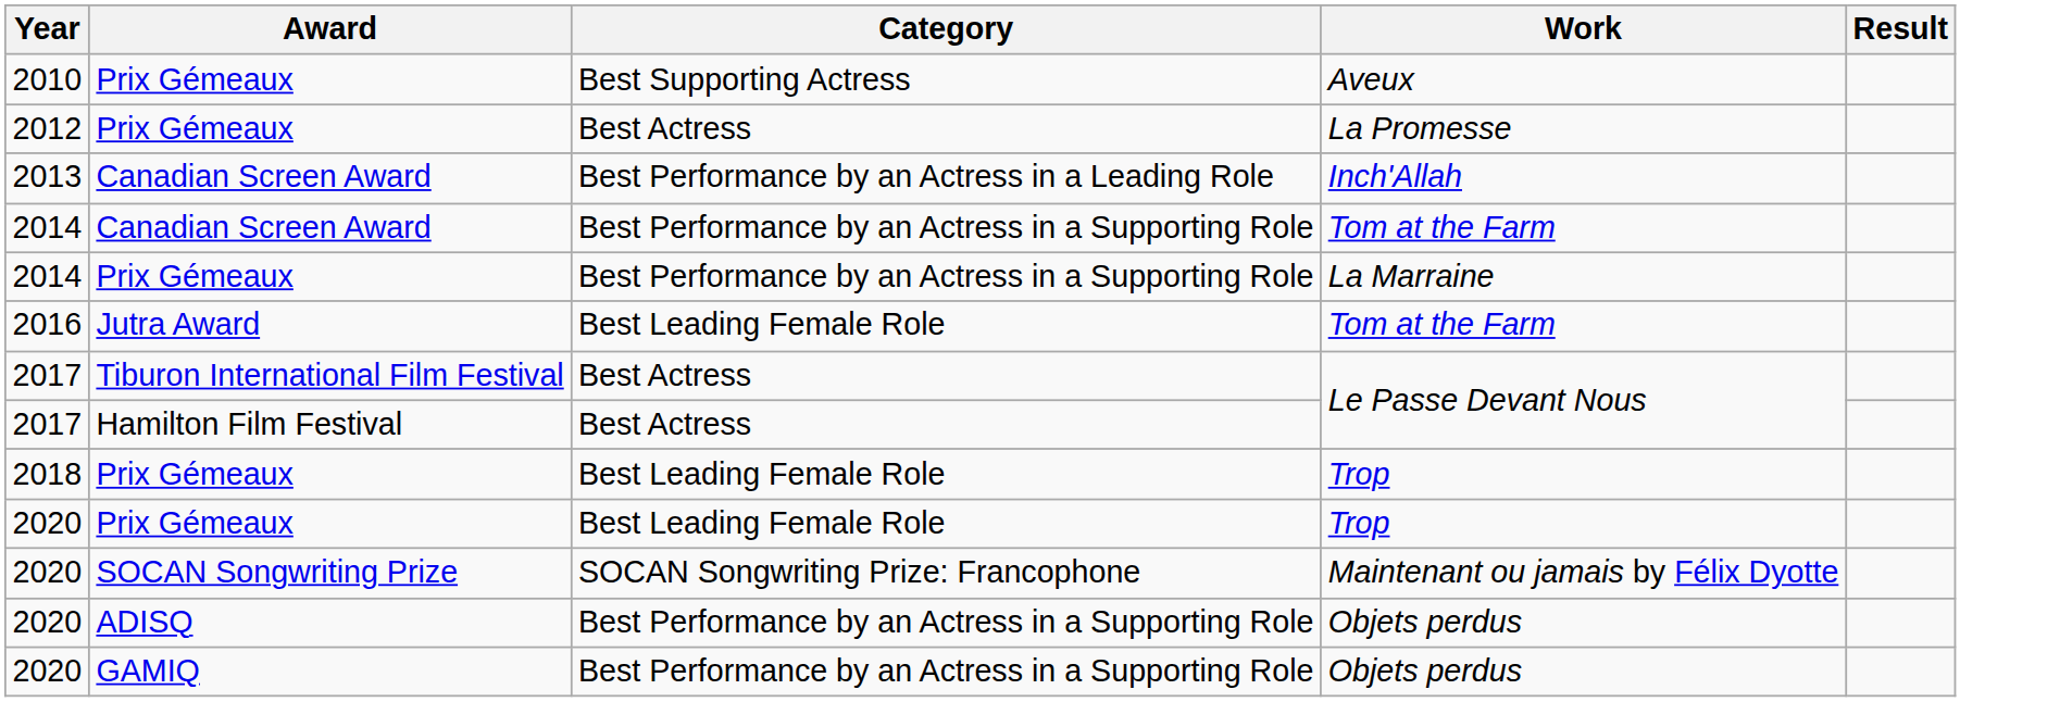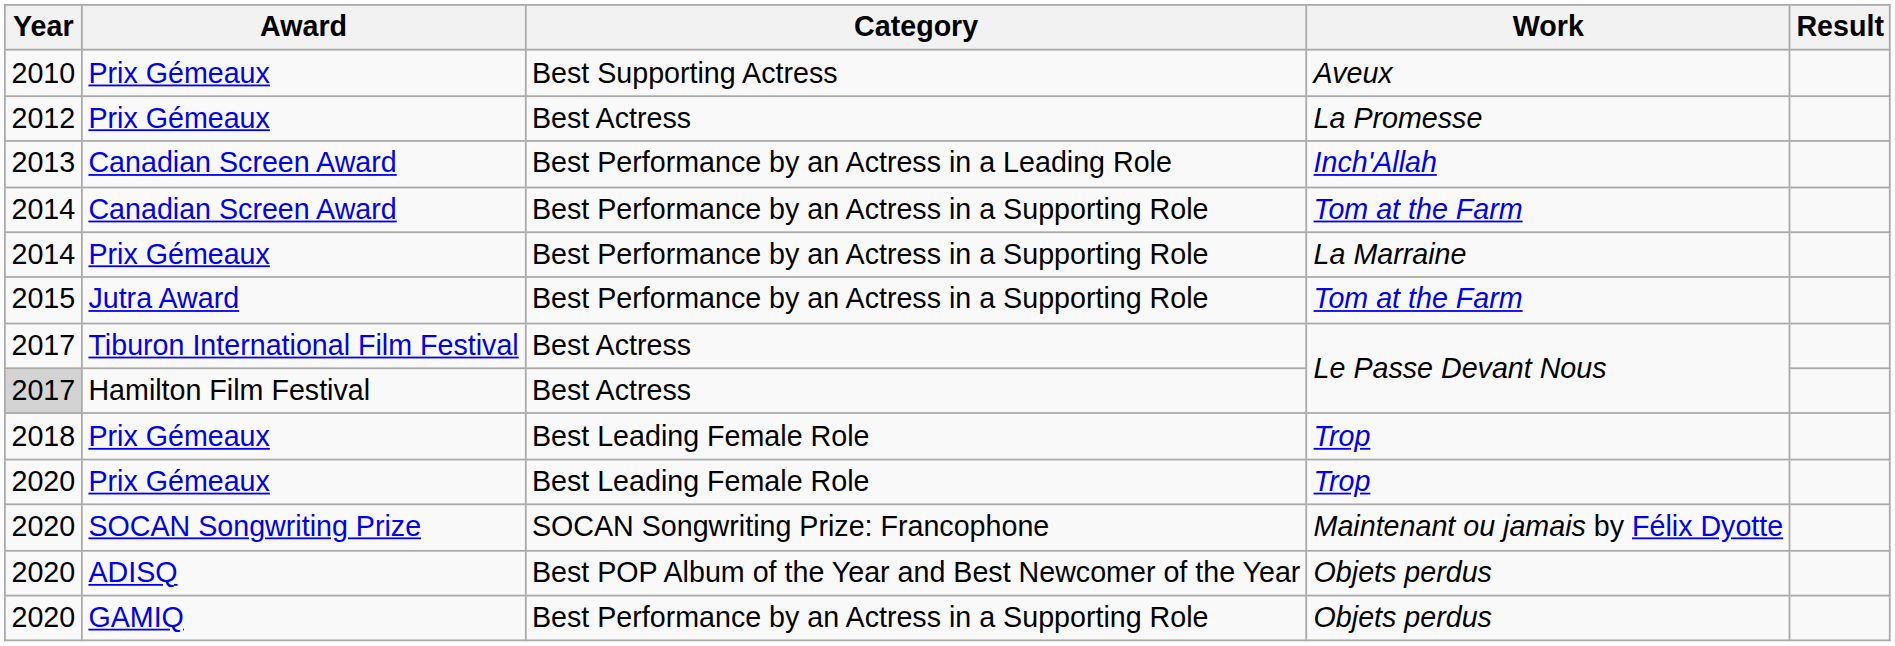Jutra Award / Tom at the Farm | Year: 2016 -> 2015
Jutra Award / Tom at the Farm | Category: Best Leading Female Role -> Best Performance by an Actress in a Supporting Role
Hamilton Film Festival / Le Passe Devant Nous | Year: no background -> lightgrey background
ADISQ / Objets perdus | Category: Best Performance by an Actress in a Supporting Role -> Best POP Album of the Year and Best Newcomer of the Year
